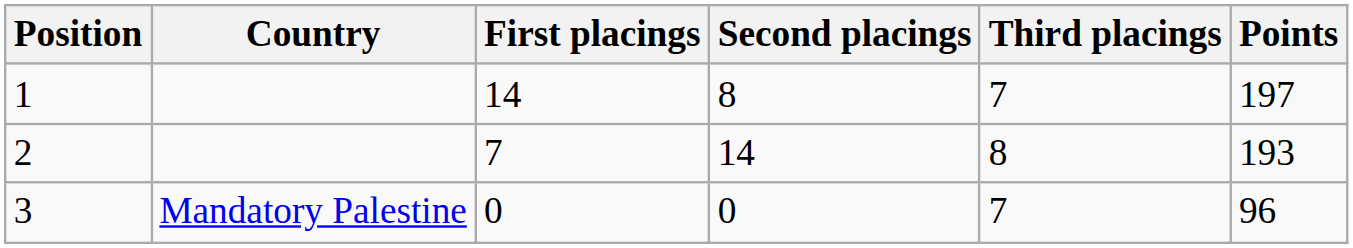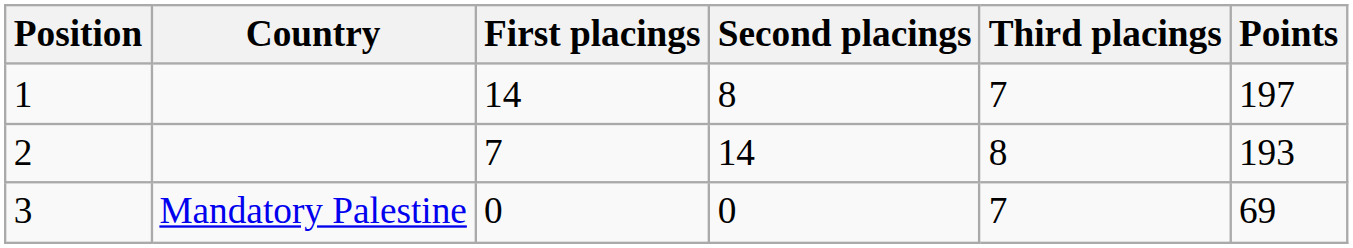3 | Points: 96 -> 69
